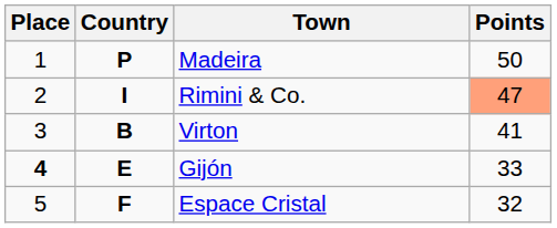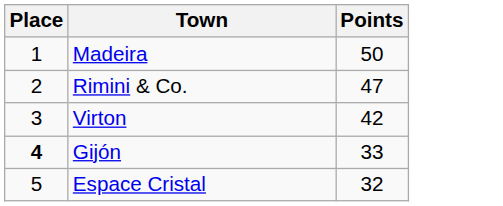- column: Country | P | I | B | E | F
Rimini & Co. | Points: lightsalmon background -> no background
Virton | Points: 41 -> 42
